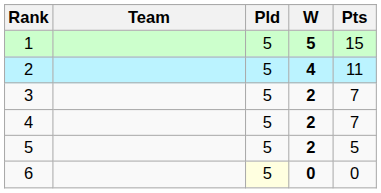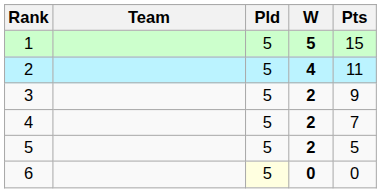3 | Pts: 7 -> 9
